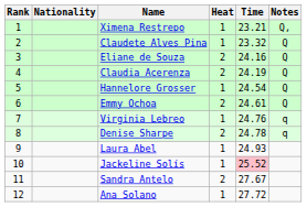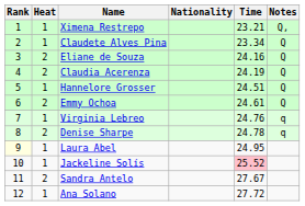columns swapped: Heat <-> Nationality
Claudete Alves Pina | Time: 23.32 -> 23.34
Hannelore Grosser | Time: 24.54 -> 24.51
Laura Abel | Rank: no background -> lightyellow background
Laura Abel | Time: 24.93 -> 24.95
